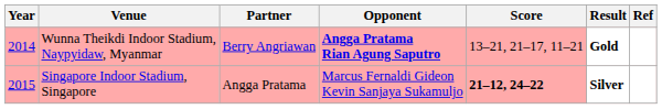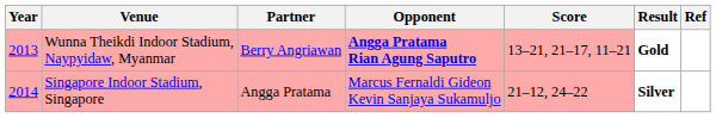Wunna Theikdi Indoor Stadium, Naypyidaw, Myanmar | Year: 2014 -> 2013
Singapore Indoor Stadium, Singapore | Year: 2015 -> 2014
Singapore Indoor Stadium, Singapore | Score: bold -> normal
